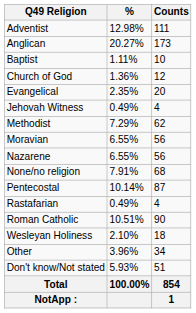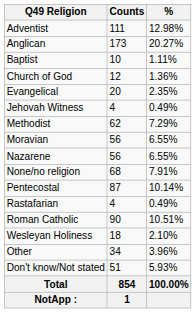columns swapped: Counts <-> %
